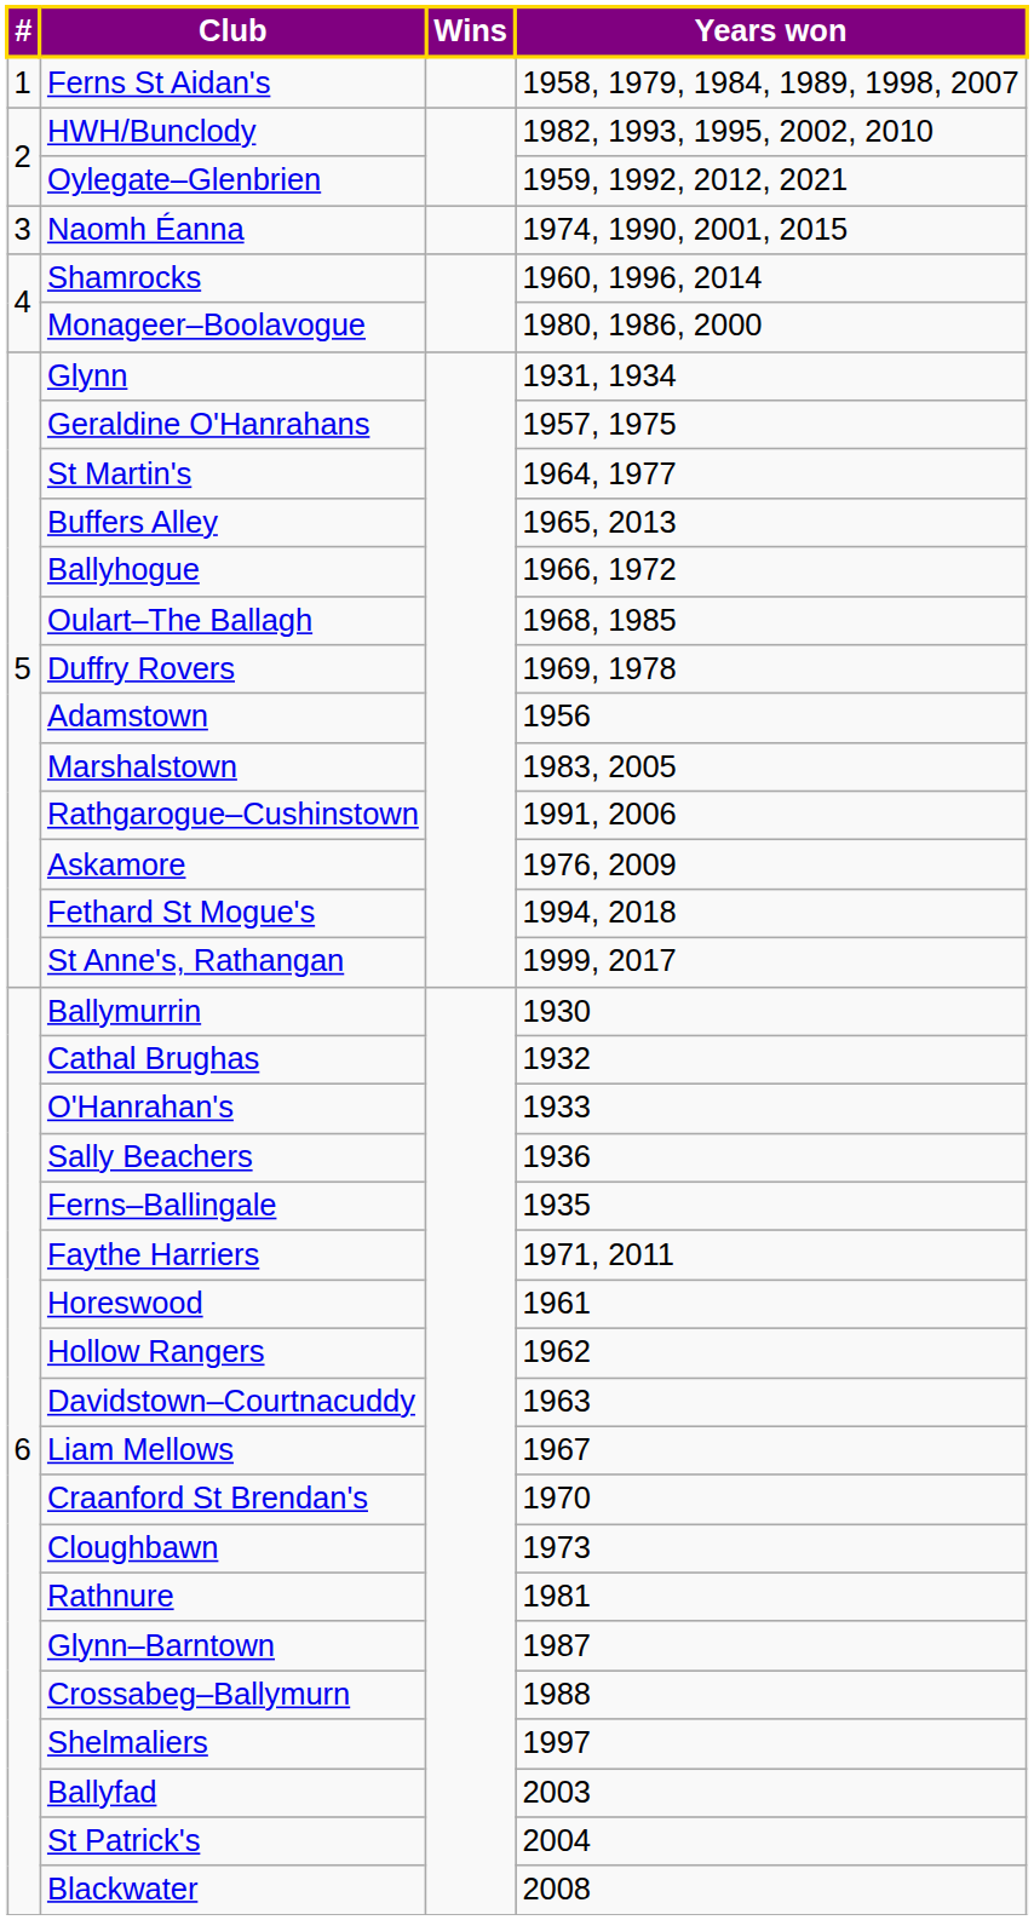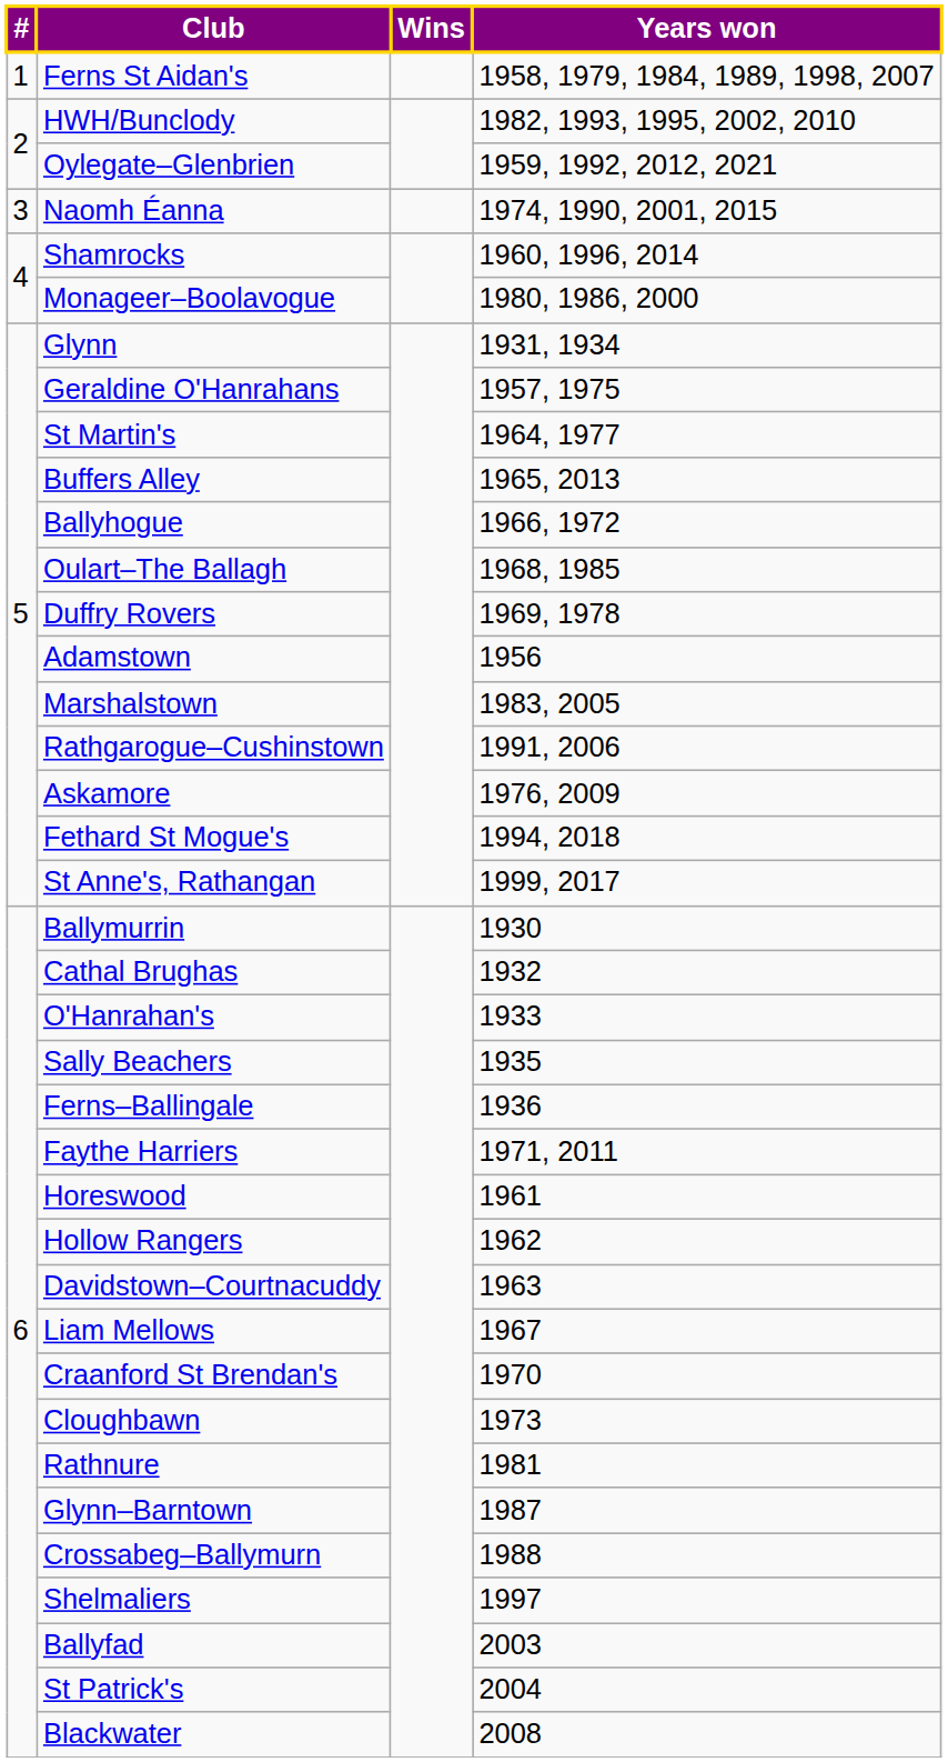Sally Beachers | Years won: 1936 -> 1935
Ferns–Ballingale | Years won: 1935 -> 1936
